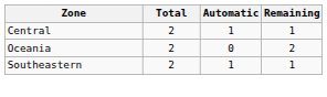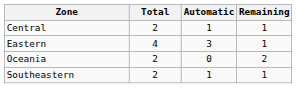+ row: Eastern | 4 | 3 | 1
